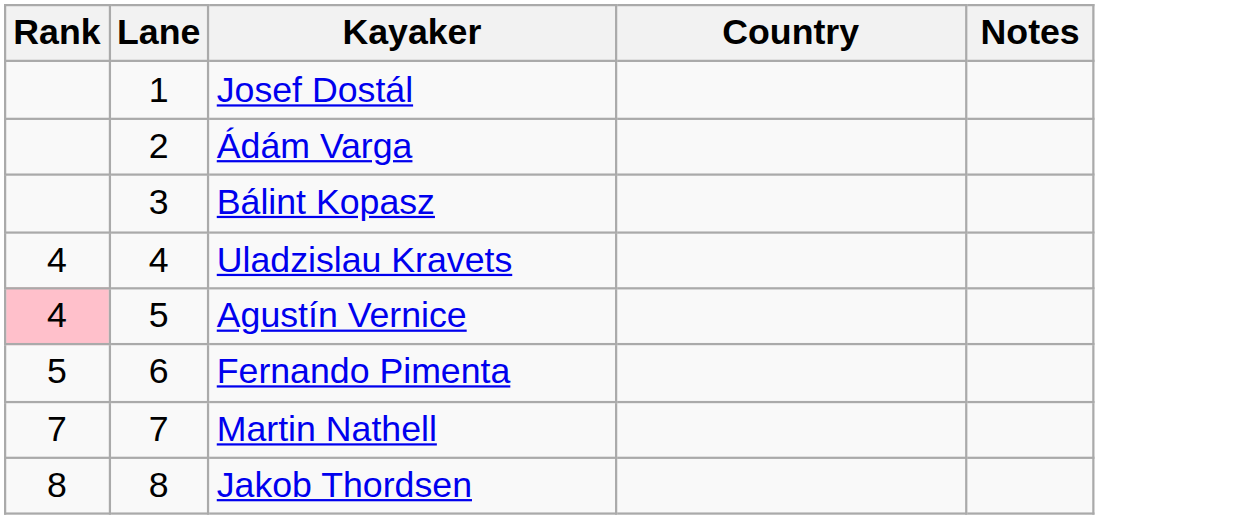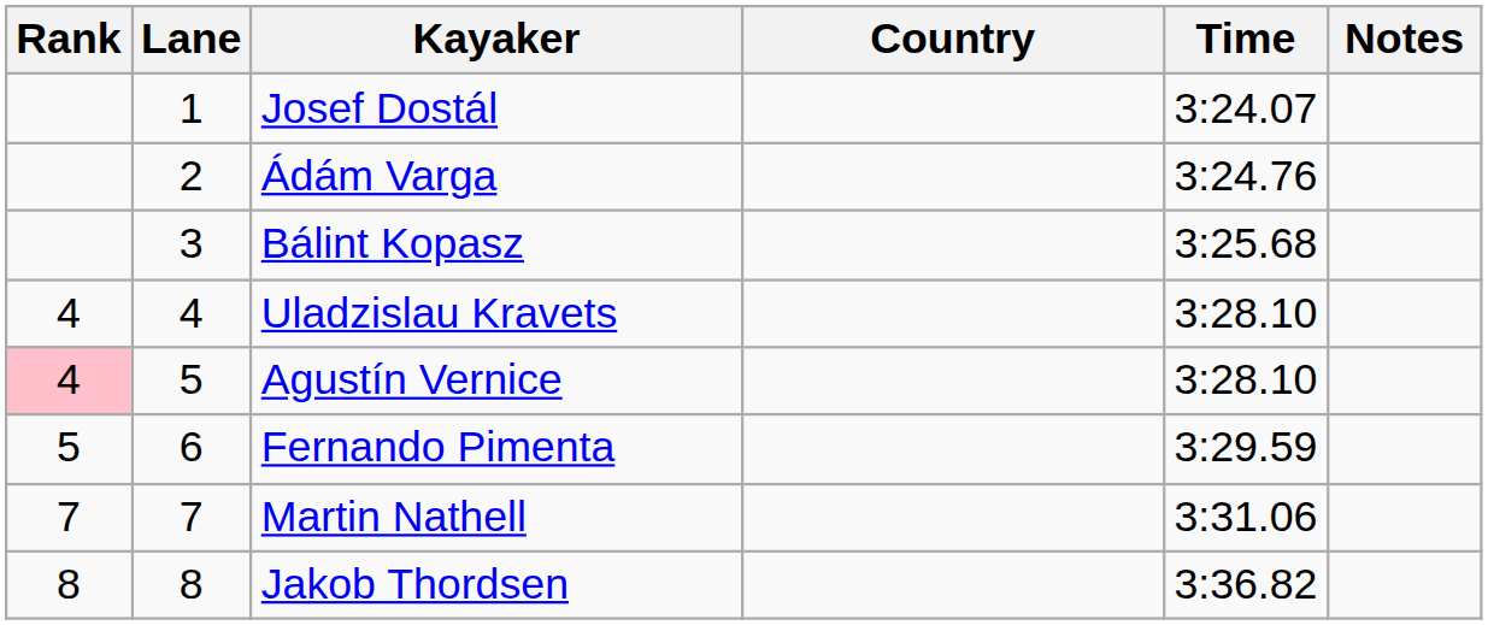+ column: Time | 3:24.07 | 3:24.76 | 3:25.68 | 3:28.10 | 3:28.10 | 3:29.59 | 3:31.06 | 3:36.82
